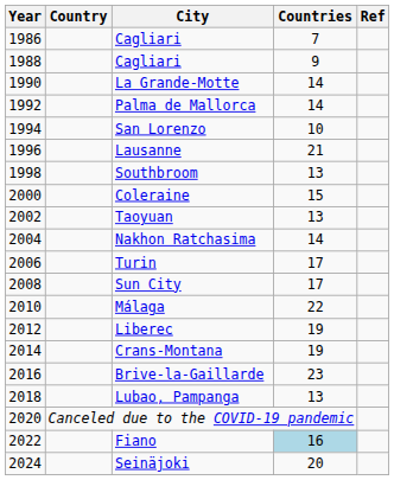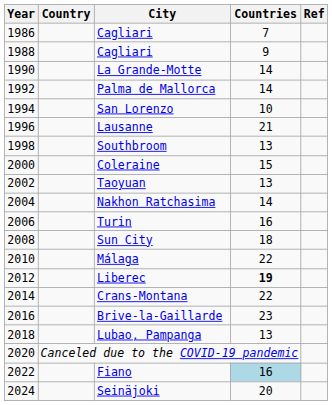Turin | Countries: 17 -> 16
Sun City | Countries: 17 -> 18
Liberec | Countries: normal -> bold
Crans-Montana | Countries: 19 -> 22
